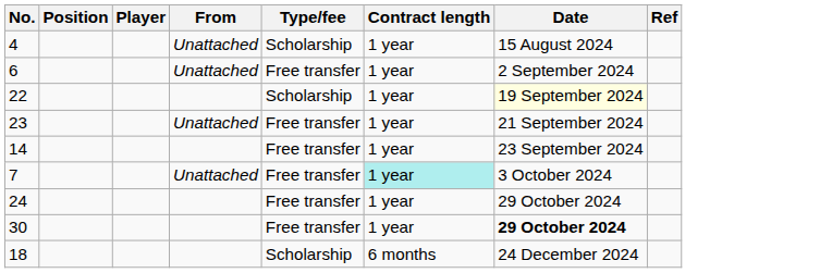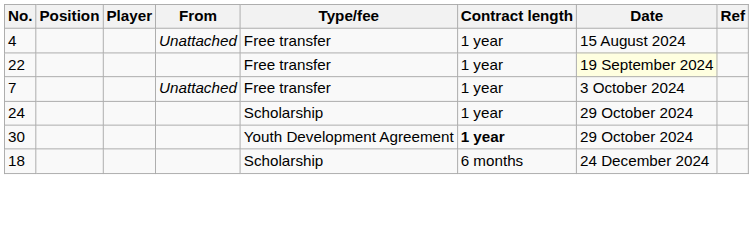4 | Type/fee: Scholarship -> Free transfer
- row: 6 | Unattached | Free transfer | 1 year | 2 September 2024
22 | Type/fee: Scholarship -> Free transfer
- row: 23 | Unattached | Free transfer | 1 year | 21 September 2024
- row: 14 | Free transfer | 1 year | 23 September 2024
7 | Contract length: paleturquoise background -> no background
24 | Type/fee: Free transfer -> Scholarship
30 | Type/fee: Free transfer -> Youth Development Agreement
30 | Contract length: normal -> bold
30 | Date: bold -> normal
